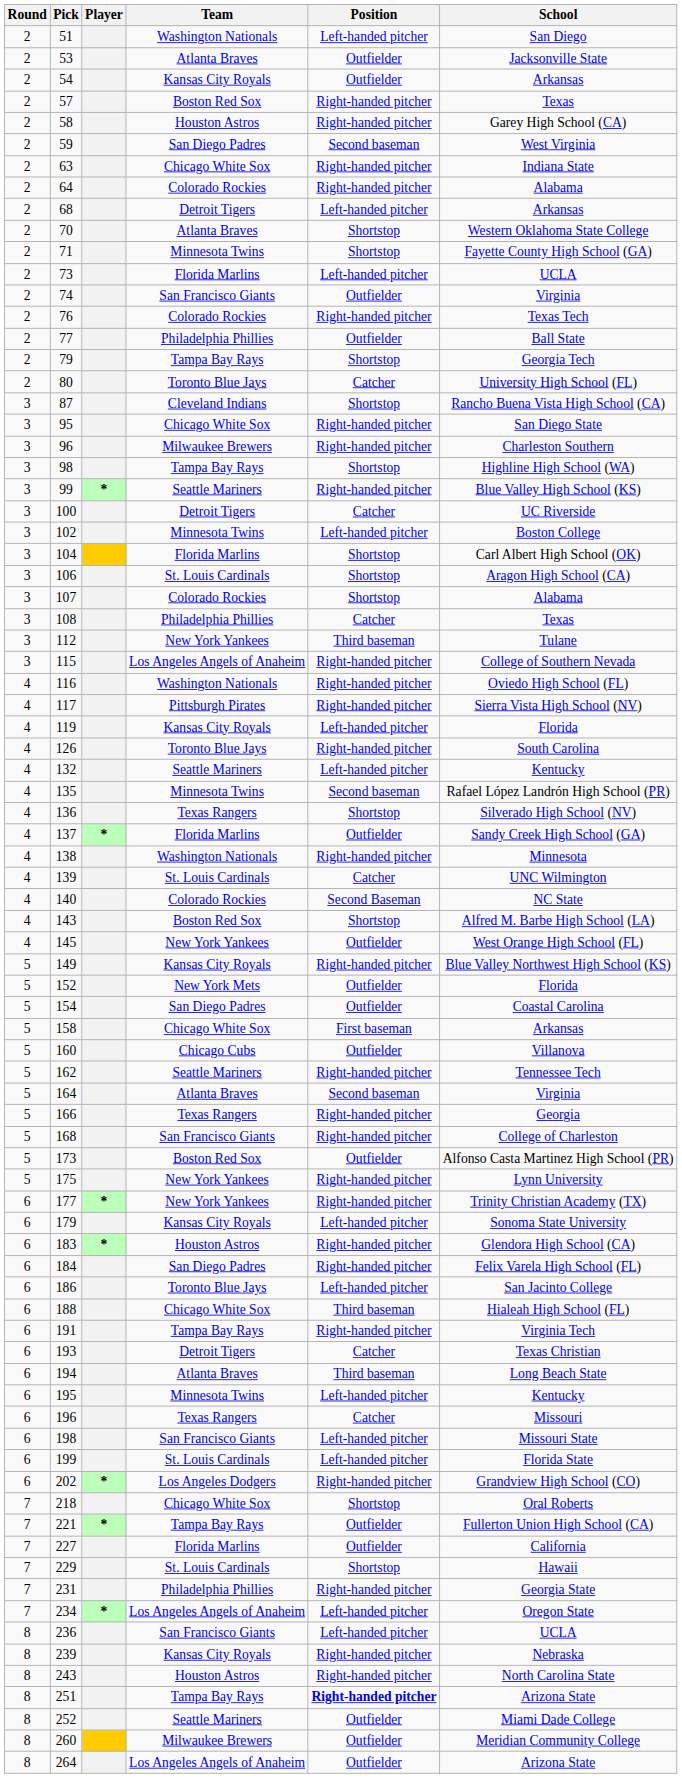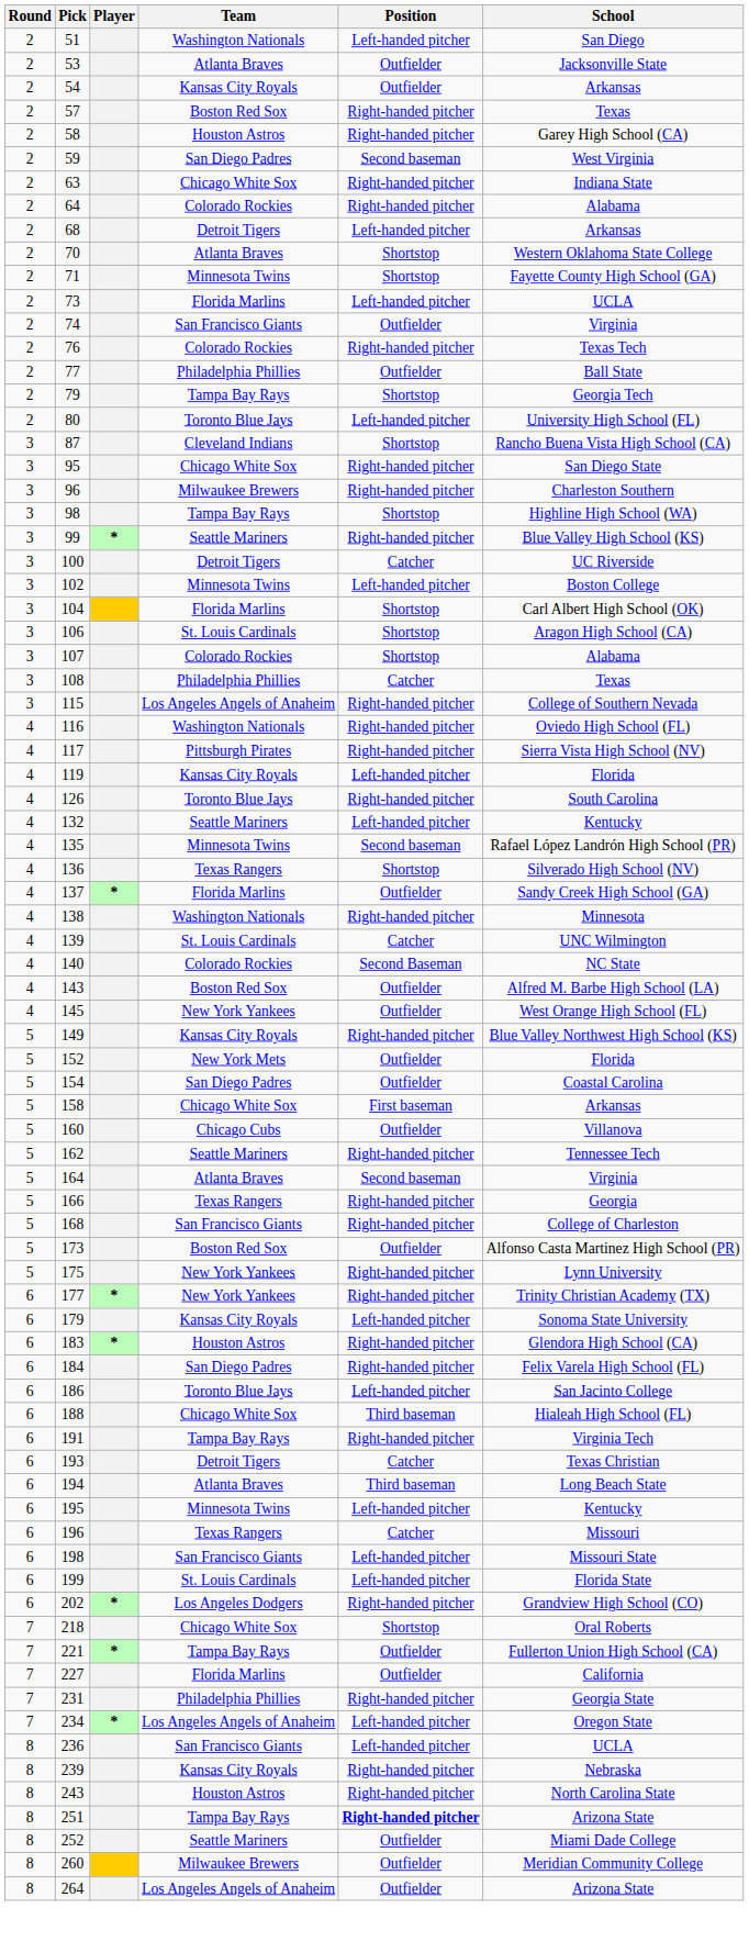80 | Position: Catcher -> Left-handed pitcher
- row: 3 | 112 | New York Yankees | Third baseman | Tulane
143 | Position: Shortstop -> Outfielder
- row: 7 | 229 | St. Louis Cardinals | Shortstop | Hawaii
